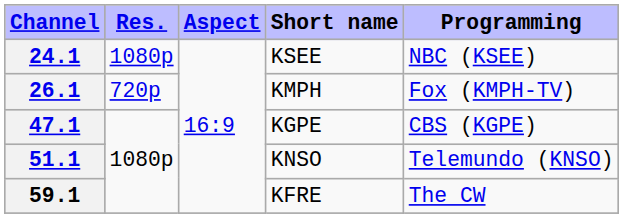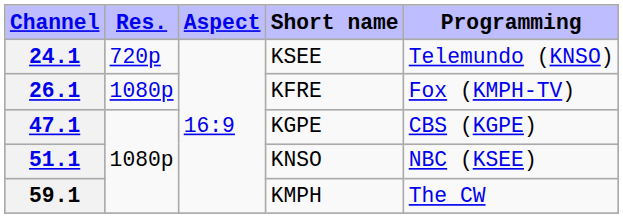24.1 | Res.: 1080p -> 720p
24.1 | Programming: NBC (KSEE) -> Telemundo (KNSO)
26.1 | Res.: 720p -> 1080p
26.1 | Short name: KMPH -> KFRE
51.1 | Programming: Telemundo (KNSO) -> NBC (KSEE)
59.1 | Short name: KFRE -> KMPH
